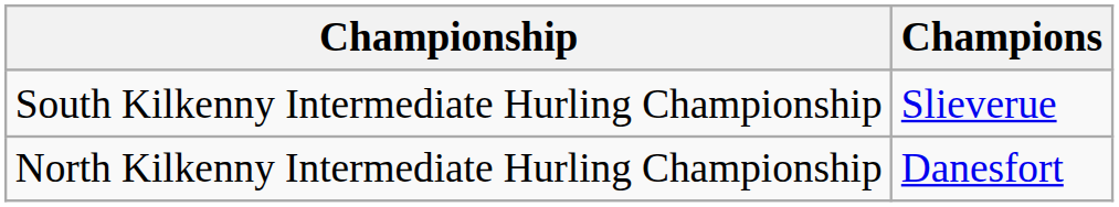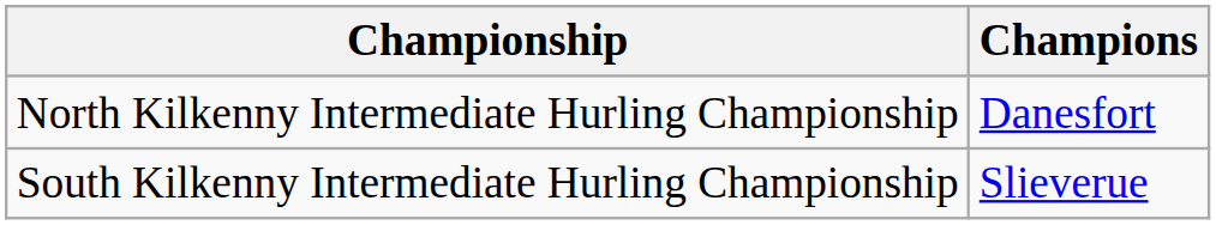rows swapped: North Kilkenny Intermediate Hurling Championship <-> South Kilkenny Intermediate Hurling Championship
